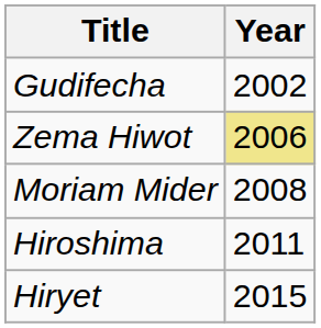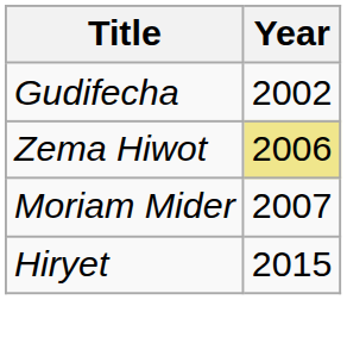Moriam Mider | Year: 2008 -> 2007
- row: Hiroshima | 2011
